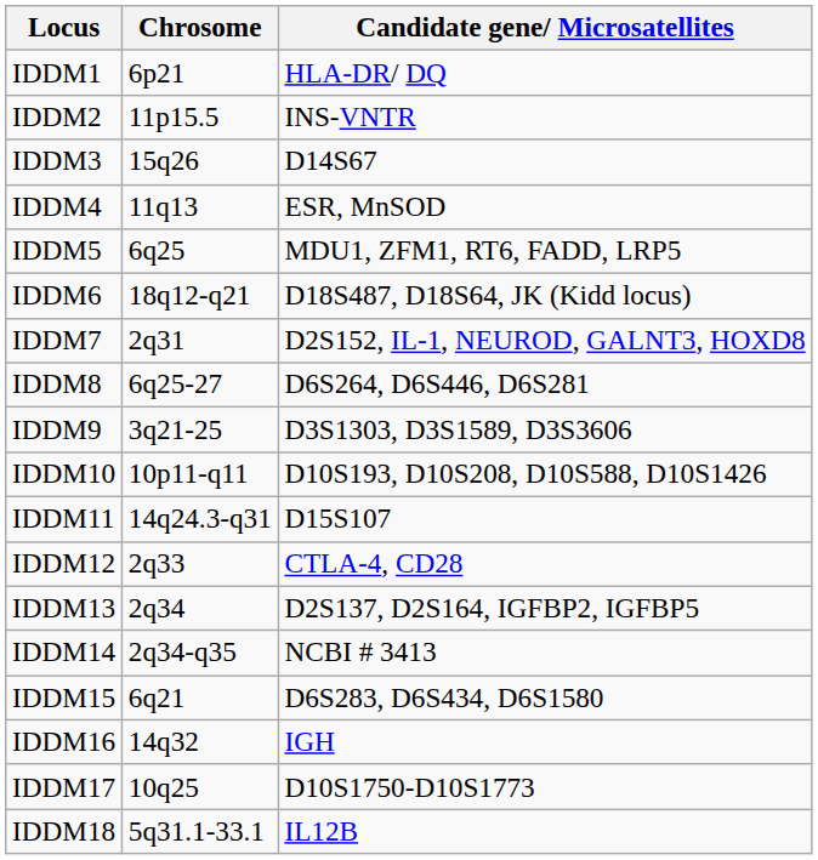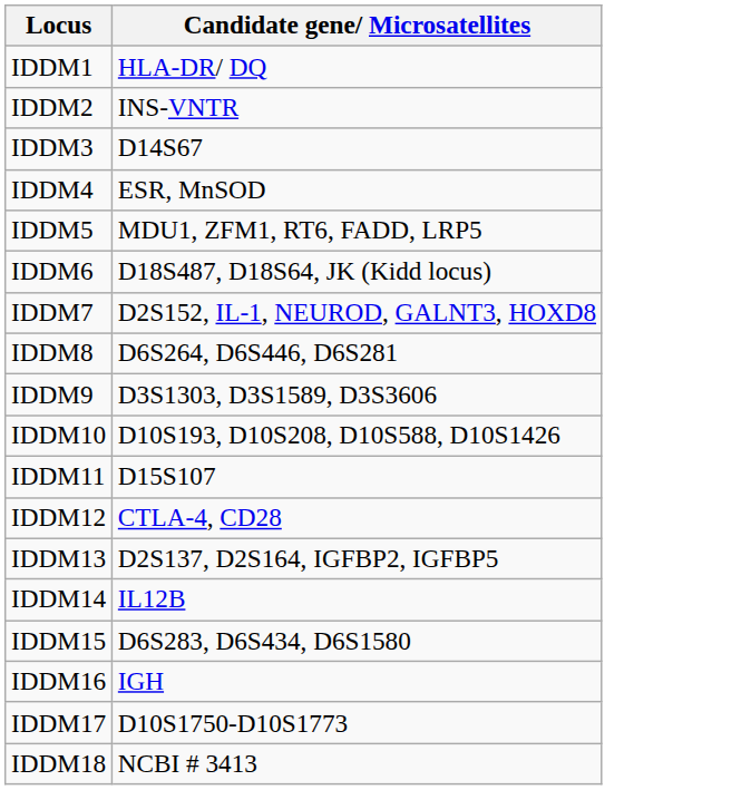- column: Chrosome | 6p21 | 11p15.5 | 15q26 | 11q13 | 6q25 | 18q12-q21 | 2q31 | 6q25-27 | 3q21-25 | 10p11-q11 | 14q24.3-q31 | 2q33 | 2q34 | 2q34-q35 | 6q21 | 14q32 | 10q25 | 5q31.1-33.1
IDDM14 | Candidate gene/ Microsatellites: NCBI # 3413 -> IL12B
IDDM18 | Candidate gene/ Microsatellites: IL12B -> NCBI # 3413
